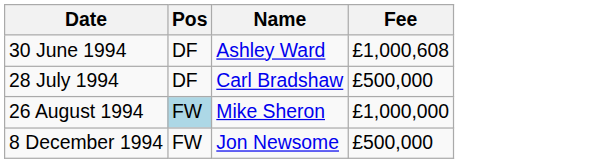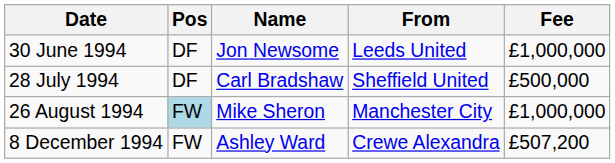+ column: From | Leeds United | Sheffield United | Manchester City | Crewe Alexandra
30 June 1994 | Name: Ashley Ward -> Jon Newsome
30 June 1994 | Fee: £1,000,608 -> £1,000,000
8 December 1994 | Name: Jon Newsome -> Ashley Ward
8 December 1994 | Fee: £500,000 -> £507,200
